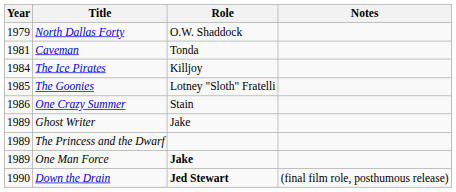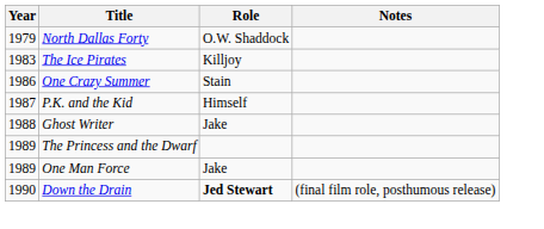- row: 1981 | Caveman | Tonda
The Ice Pirates | Year: 1984 -> 1983
- row: 1985 | The Goonies | Lotney "Sloth" Fratelli
+ row: 1987 | P.K. and the Kid | Himself
Ghost Writer | Year: 1989 -> 1988
One Man Force | Role: bold -> normal
